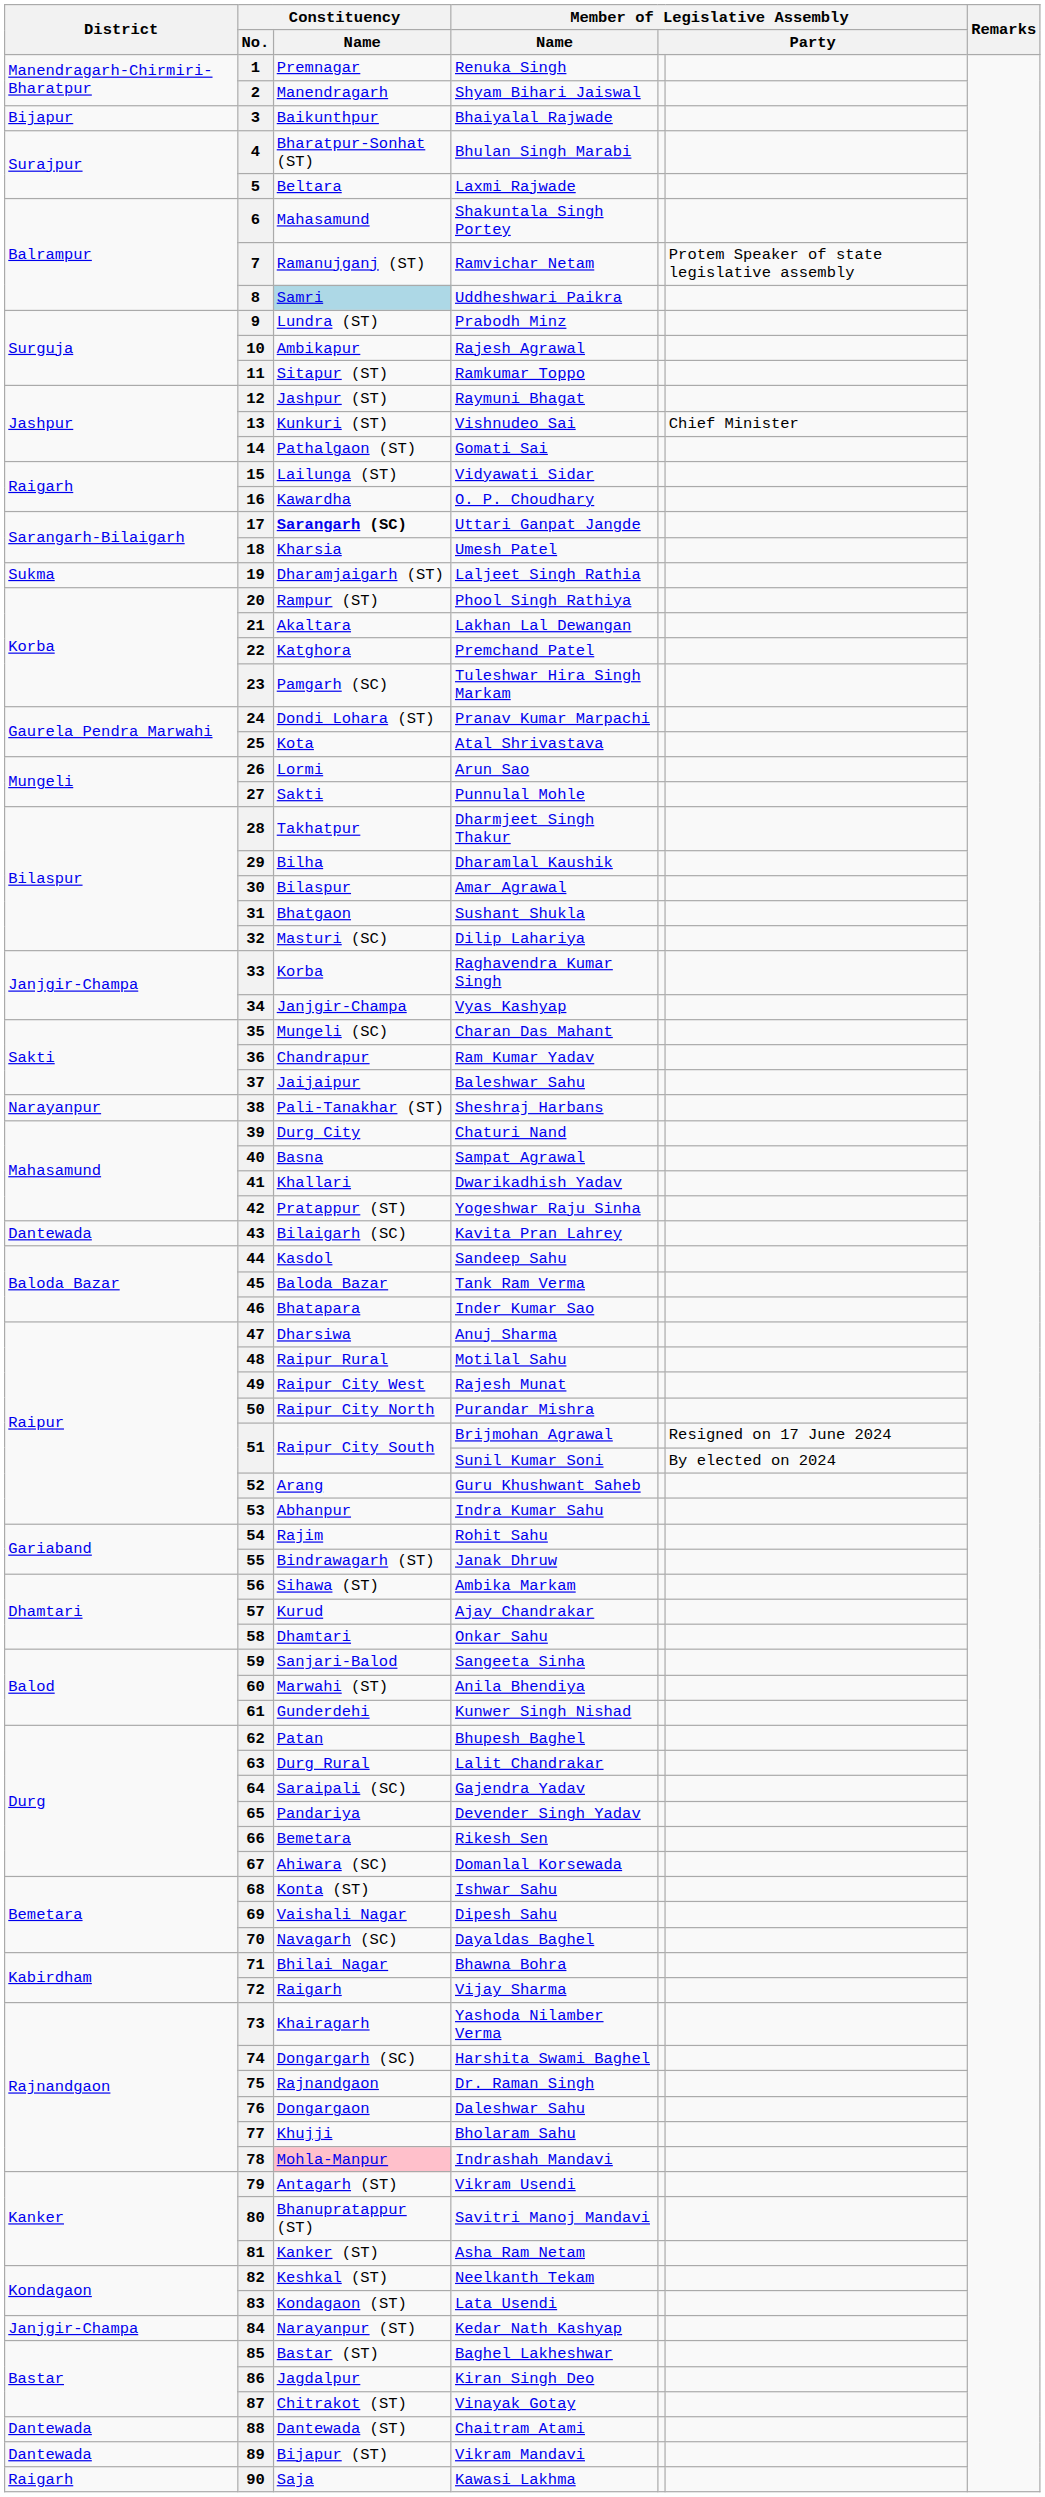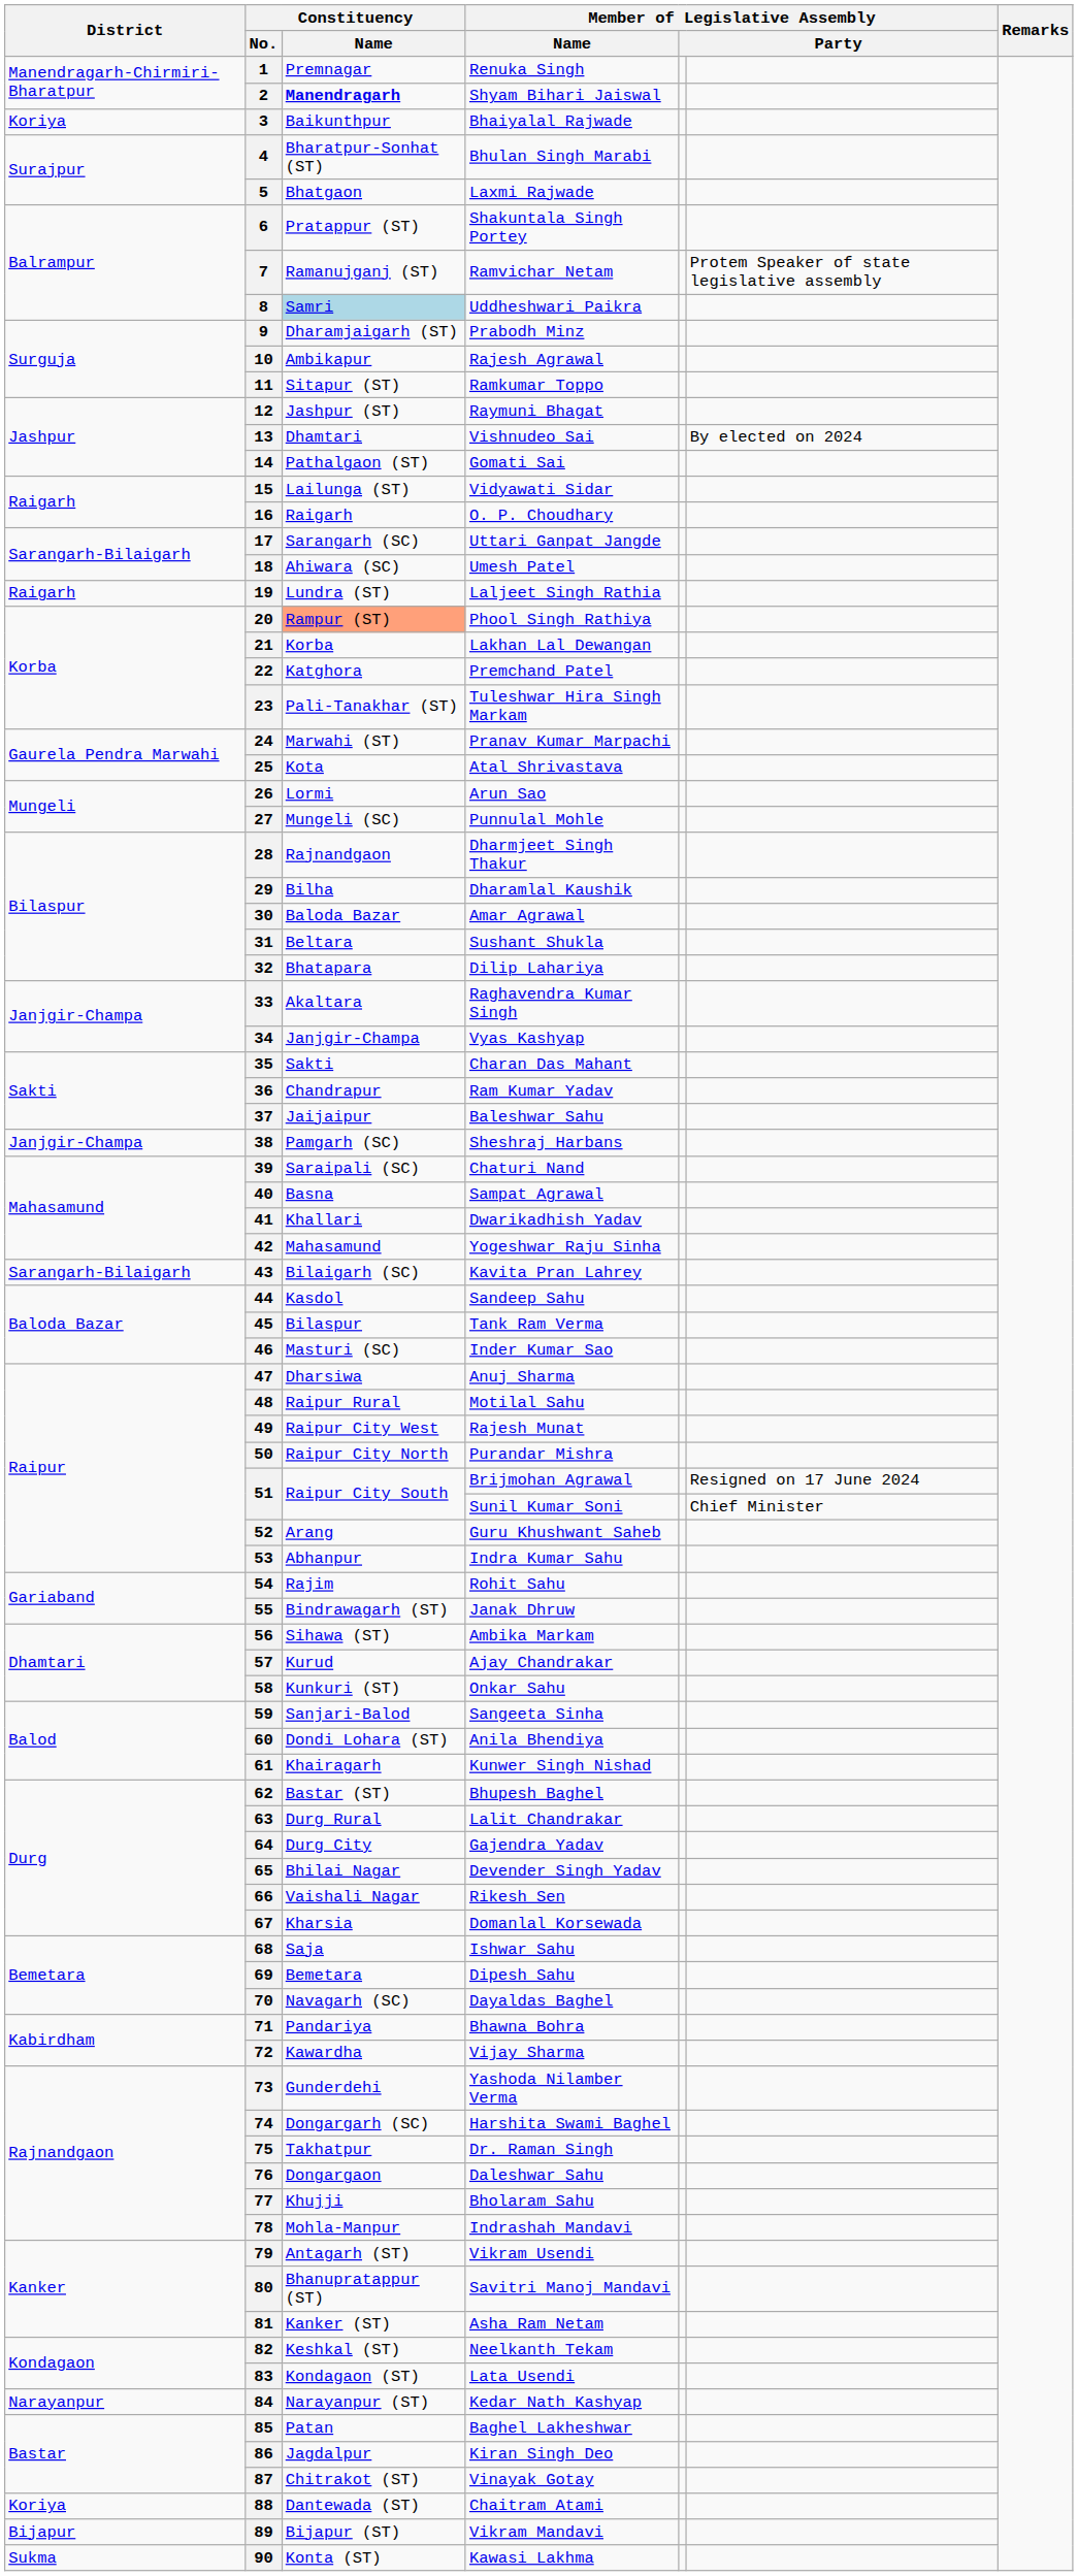2 | Constituency / Name: normal -> bold
3 | District: Bijapur -> Koriya
5 | Constituency / Name: Beltara -> Bhatgaon
6 | Constituency / Name: Mahasamund -> Pratappur (ST)
9 | Constituency / Name: Lundra (ST) -> Dharamjaigarh (ST)
13 | Constituency / Name: Kunkuri (ST) -> Dhamtari
13 | column 6: Chief Minister -> By elected on 2024
16 | Constituency / Name: Kawardha -> Raigarh
17 | Constituency / Name: bold -> normal
18 | Constituency / Name: Kharsia -> Ahiwara (SC)
19 | District: Sukma -> Raigarh
19 | Constituency / Name: Dharamjaigarh (ST) -> Lundra (ST)
20 | Constituency / Name: no background -> lightsalmon background
21 | Constituency / Name: Akaltara -> Korba
23 | Constituency / Name: Pamgarh (SC) -> Pali-Tanakhar (ST)
24 | Constituency / Name: Dondi Lohara (ST) -> Marwahi (ST)
27 | Constituency / Name: Sakti -> Mungeli (SC)
28 | Constituency / Name: Takhatpur -> Rajnandgaon
30 | Constituency / Name: Bilaspur -> Baloda Bazar
31 | Constituency / Name: Bhatgaon -> Beltara
32 | Constituency / Name: Masturi (SC) -> Bhatapara
33 | Constituency / Name: Korba -> Akaltara
35 | Constituency / Name: Mungeli (SC) -> Sakti
38 | District: Narayanpur -> Janjgir-Champa
38 | Constituency / Name: Pali-Tanakhar (ST) -> Pamgarh (SC)
39 | Constituency / Name: Durg City -> Saraipali (SC)
42 | Constituency / Name: Pratappur (ST) -> Mahasamund
43 | District: Dantewada -> Sarangarh-Bilaigarh
45 | Constituency / Name: Baloda Bazar -> Bilaspur
46 | Constituency / Name: Bhatapara -> Masturi (SC)
51 / Sunil Kumar Soni | column 6: By elected on 2024 -> Chief Minister
58 | Constituency / Name: Dhamtari -> Kunkuri (ST)
60 | Constituency / Name: Marwahi (ST) -> Dondi Lohara (ST)
61 | Constituency / Name: Gunderdehi -> Khairagarh
62 | Constituency / Name: Patan -> Bastar (ST)
64 | Constituency / Name: Saraipali (SC) -> Durg City
65 | Constituency / Name: Pandariya -> Bhilai Nagar
66 | Constituency / Name: Bemetara -> Vaishali Nagar
67 | Constituency / Name: Ahiwara (SC) -> Kharsia
68 | Constituency / Name: Konta (ST) -> Saja
69 | Constituency / Name: Vaishali Nagar -> Bemetara
71 | Constituency / Name: Bhilai Nagar -> Pandariya
72 | Constituency / Name: Raigarh -> Kawardha
73 | Constituency / Name: Khairagarh -> Gunderdehi
75 | Constituency / Name: Rajnandgaon -> Takhatpur
78 | Constituency / Name: pink background -> no background
84 | District: Janjgir-Champa -> Narayanpur
85 | Constituency / Name: Bastar (ST) -> Patan
88 | District: Dantewada -> Koriya
89 | District: Dantewada -> Bijapur
90 | District: Raigarh -> Sukma
90 | Constituency / Name: Saja -> Konta (ST)
